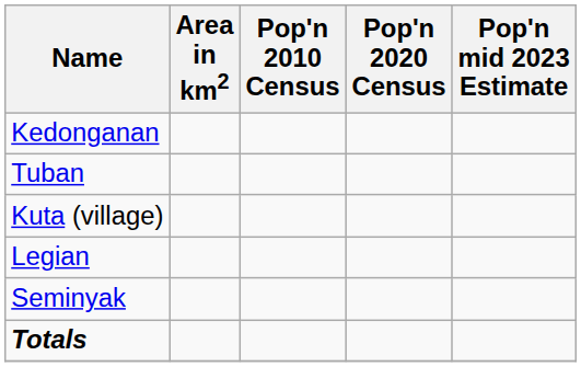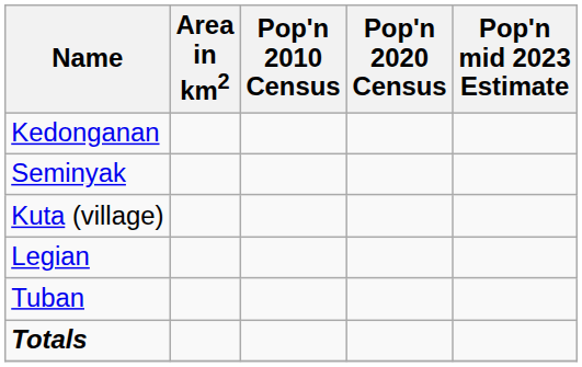rows swapped: Tuban <-> Seminyak
